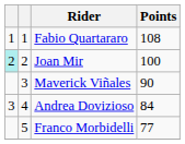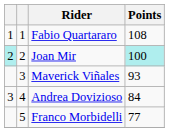Joan Mir | Points: no background -> paleturquoise background
Maverick Viñales | Points: 90 -> 93
